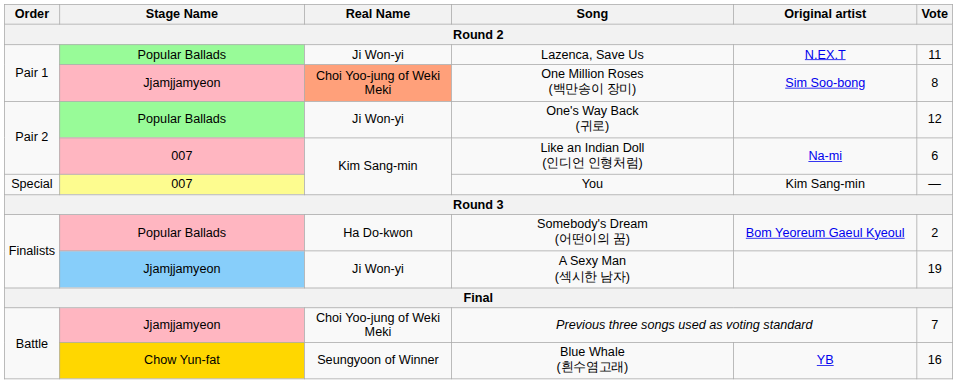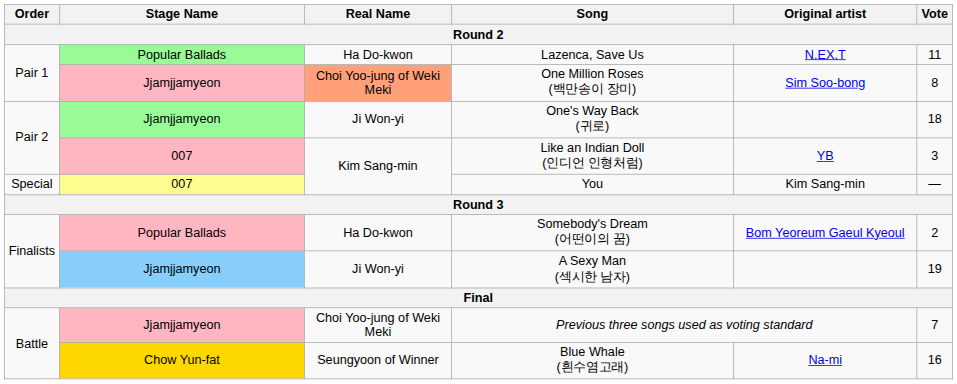Lazenca, Save Us | Real Name: Ji Won-yi -> Ha Do-kwon
One's Way Back (귀로) | Stage Name: Popular Ballads -> Jjamjjamyeon
One's Way Back (귀로) | Vote: 12 -> 18
Like an Indian Doll (인디언 인형처럼) | Original artist: Na-mi -> YB
Like an Indian Doll (인디언 인형처럼) | Vote: 6 -> 3
Blue Whale (흰수염고래) | Original artist: YB -> Na-mi
